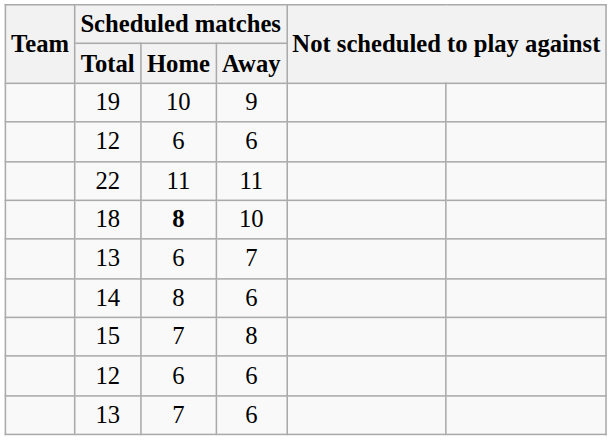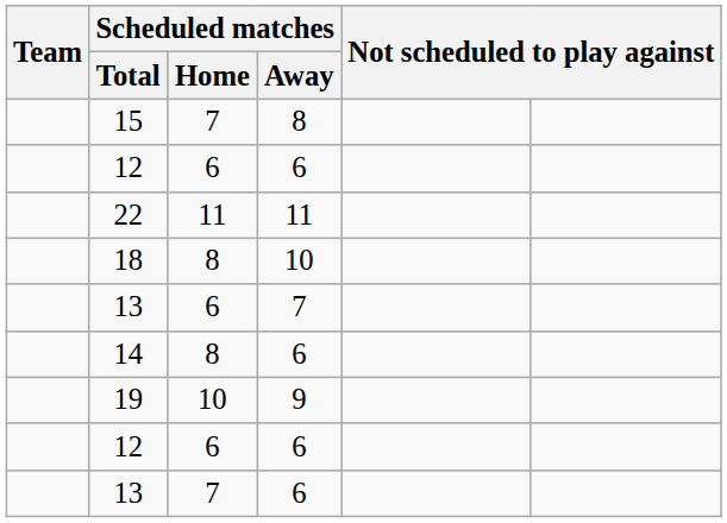rows swapped: 19 <-> 15
18 | Scheduled matches / Home: bold -> normal
